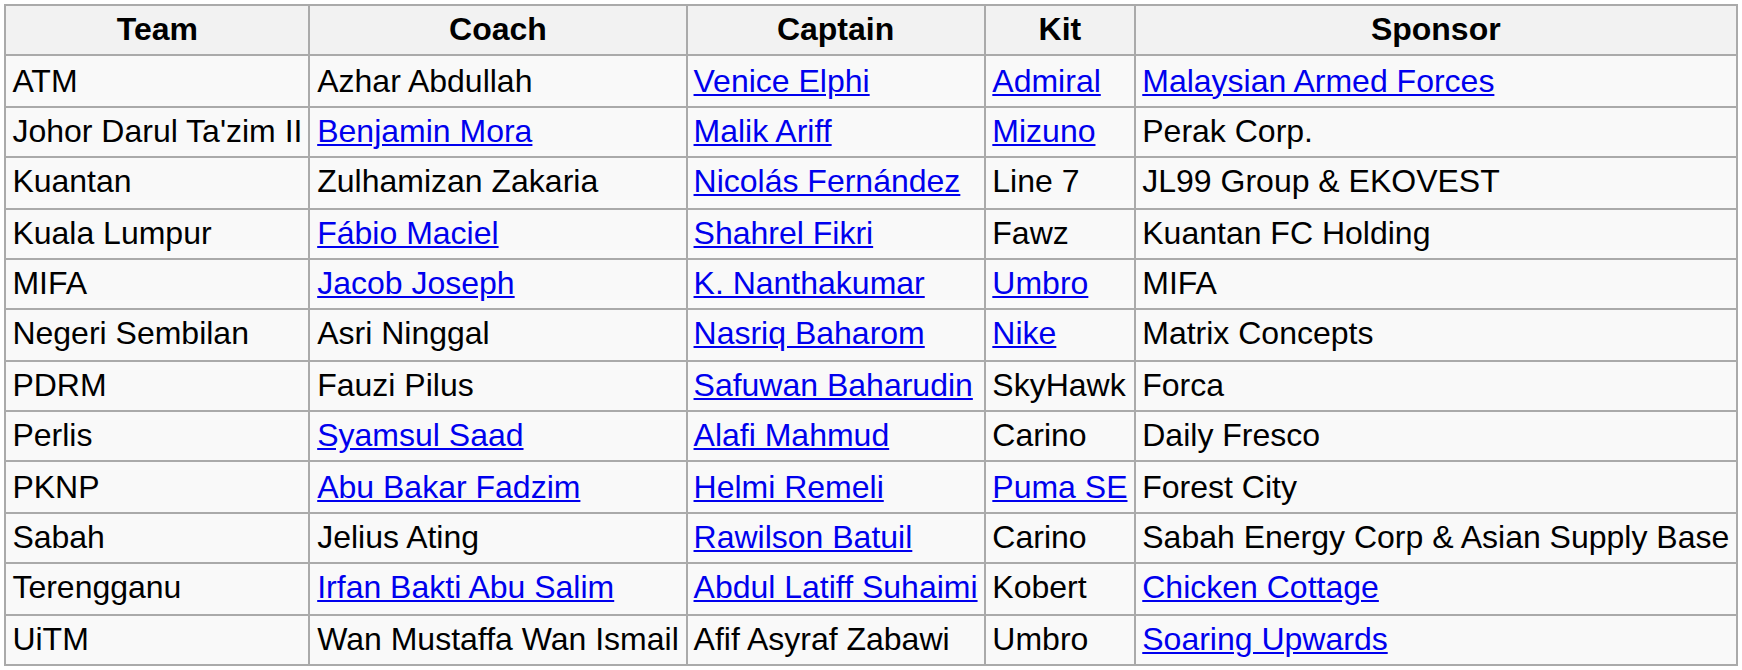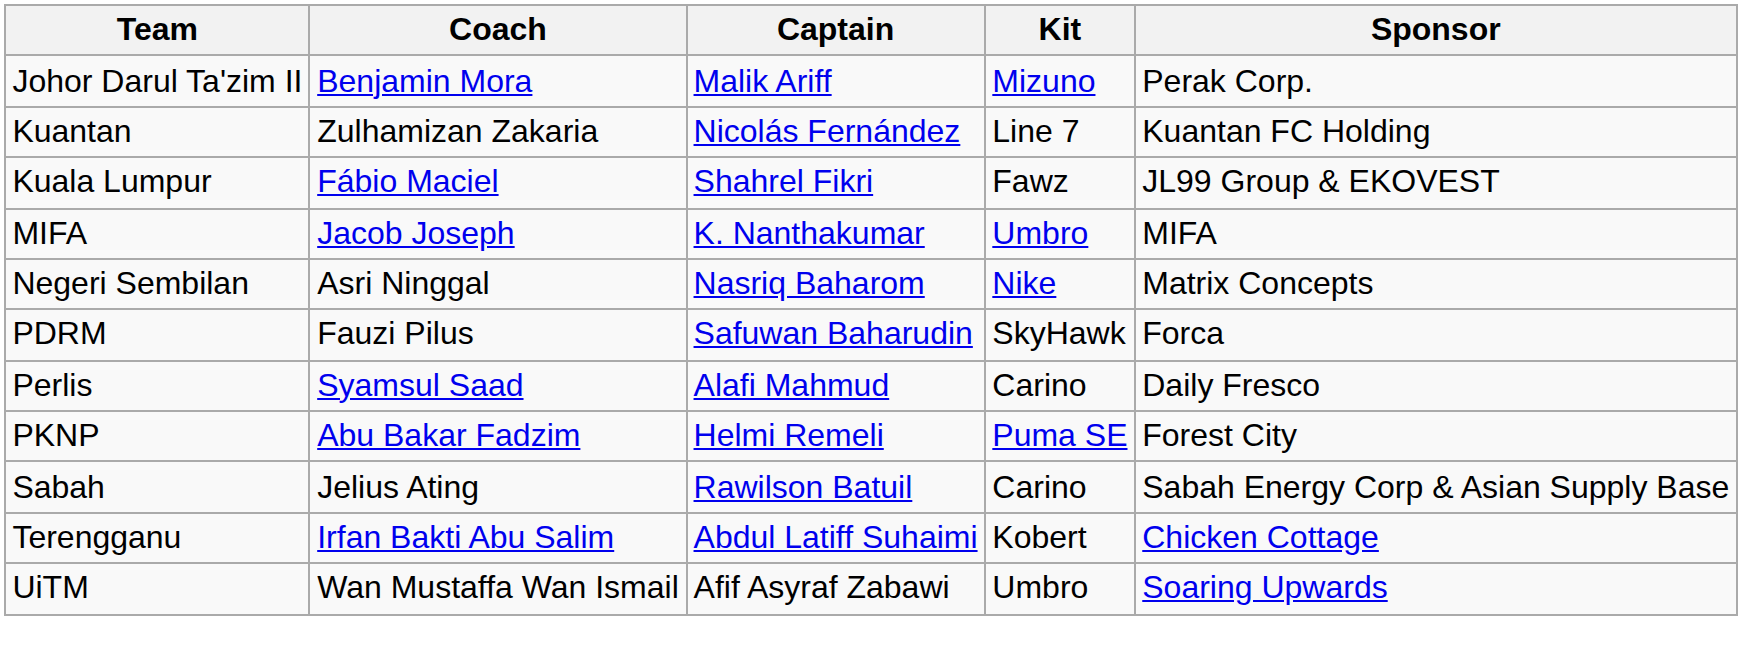- row: ATM | Azhar Abdullah | Venice Elphi | Admiral | Malaysian Armed Forces
Kuantan | Sponsor: JL99 Group & EKOVEST -> Kuantan FC Holding
Kuala Lumpur | Sponsor: Kuantan FC Holding -> JL99 Group & EKOVEST
